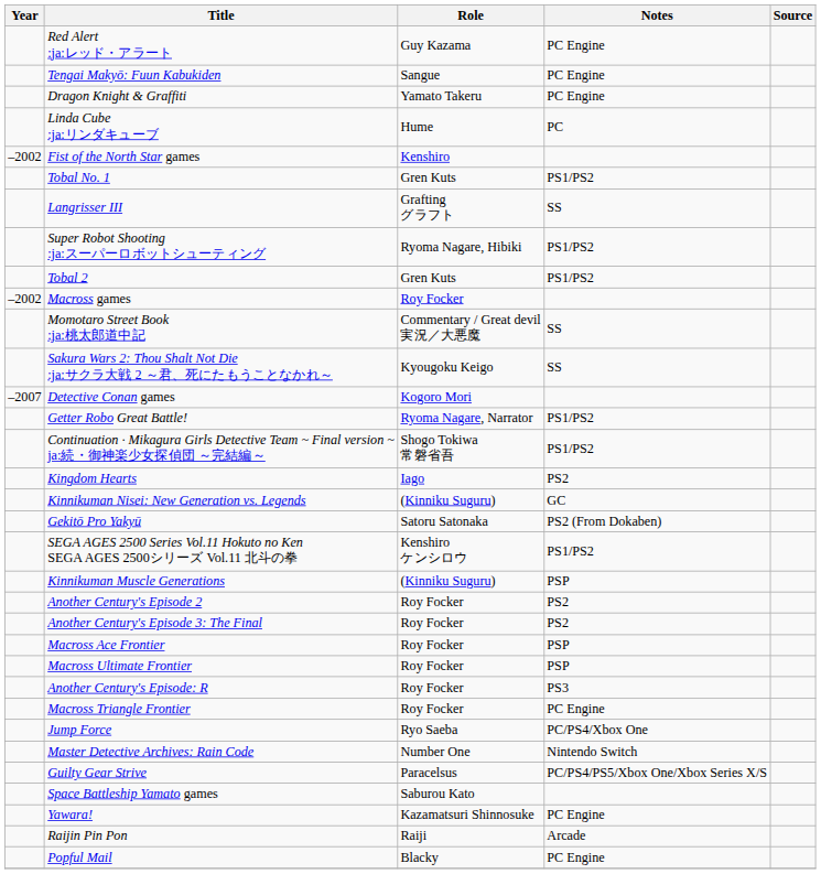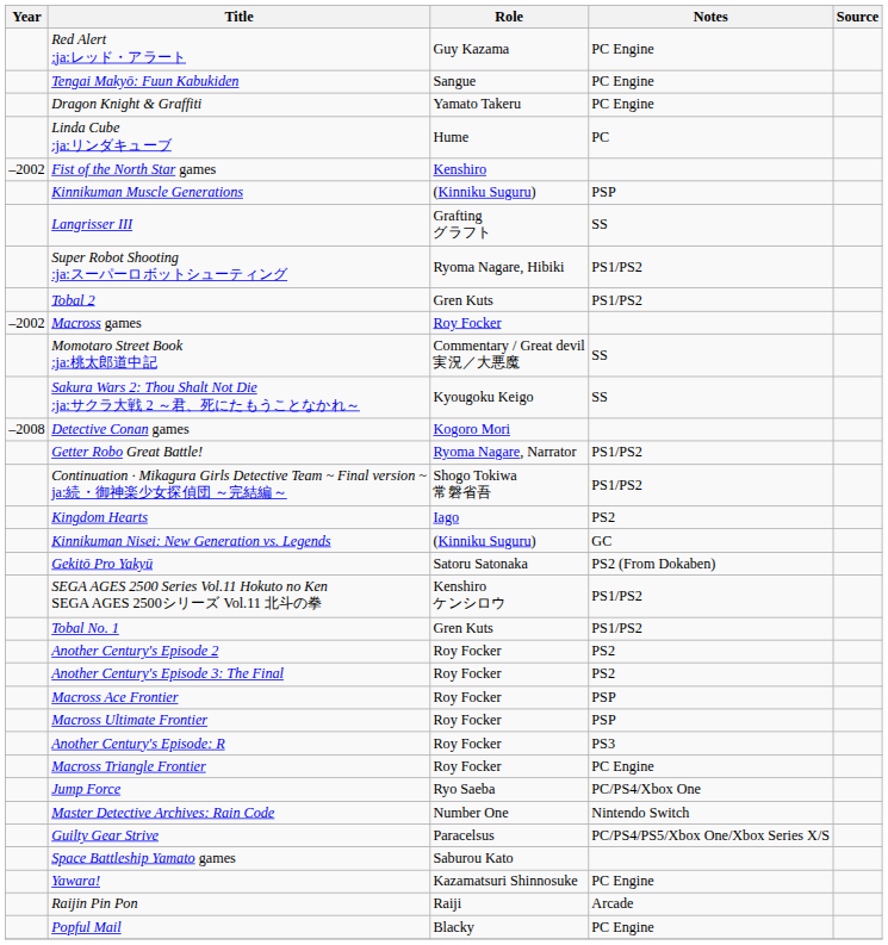rows swapped: Tobal No. 1 <-> Kinnikuman Muscle Generations
Detective Conan games | Year: –2007 -> –2008
